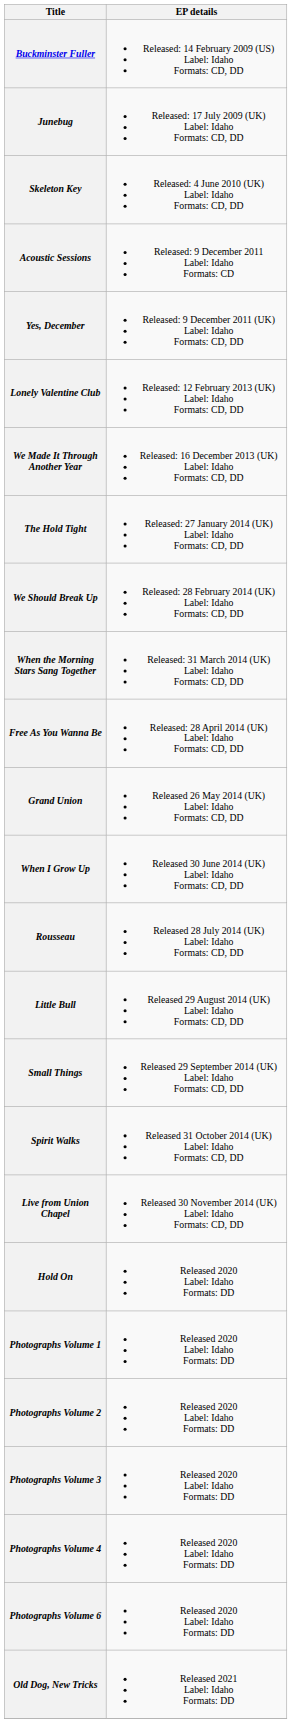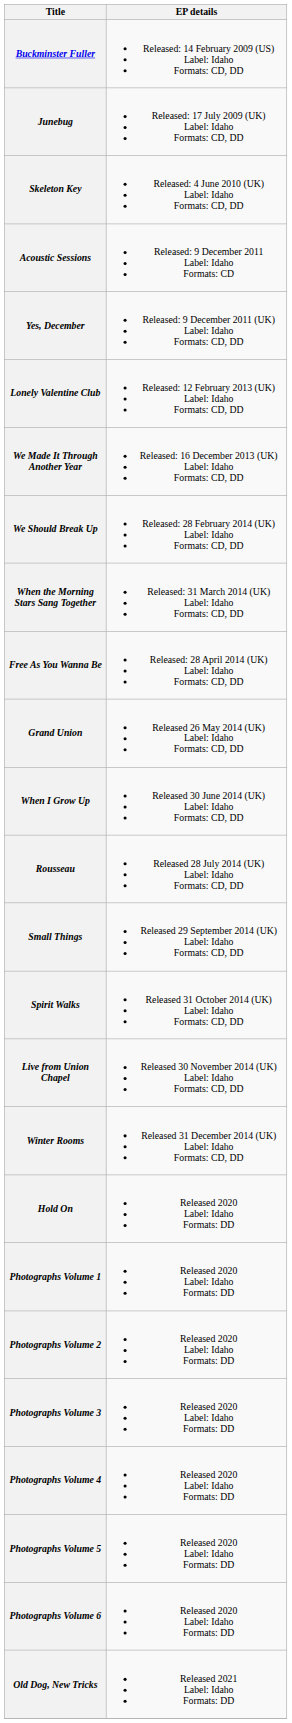- row: The Hold Tight | Released: 27 January 2014 (UK) Label: Idaho Formats: CD, DD
- row: Little Bull | Released 29 August 2014 (UK) Label: Idaho Formats: CD, DD
+ row: Winter Rooms | Released 31 December 2014 (UK) Label: Idaho Formats: CD, DD
+ row: Photographs Volume 5 | Released 2020 Label: Idaho Formats: DD
